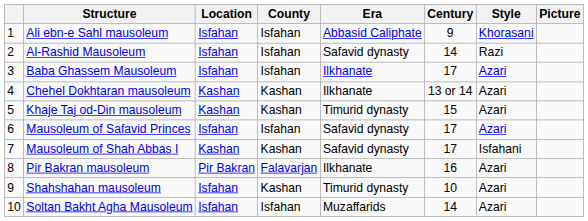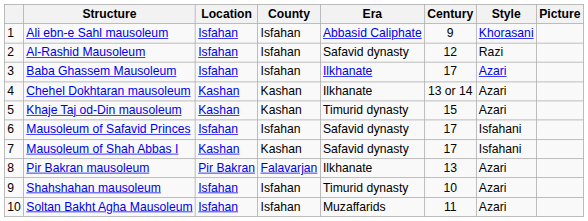Al-Rashid Mausoleum | Century: 14 -> 12
Mausoleum of Safavid Princes | Style: Azari -> Isfahani
Pir Bakran mausoleum | Century: 16 -> 13
Shahshahan mausoleum | County: Kashan -> Isfahan
Soltan Bakht Agha Mausoleum | Century: 14 -> 11
